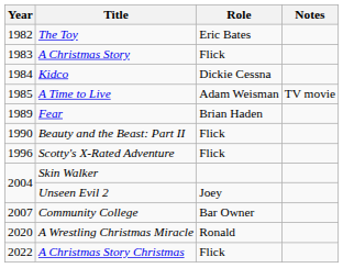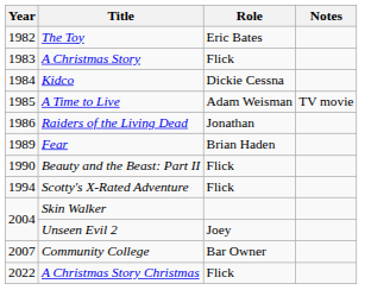+ row: 1986 | Raiders of the Living Dead | Jonathan
Scotty's X-Rated Adventure | Year: 1996 -> 1994
- row: 2020 | A Wrestling Christmas Miracle | Ronald
